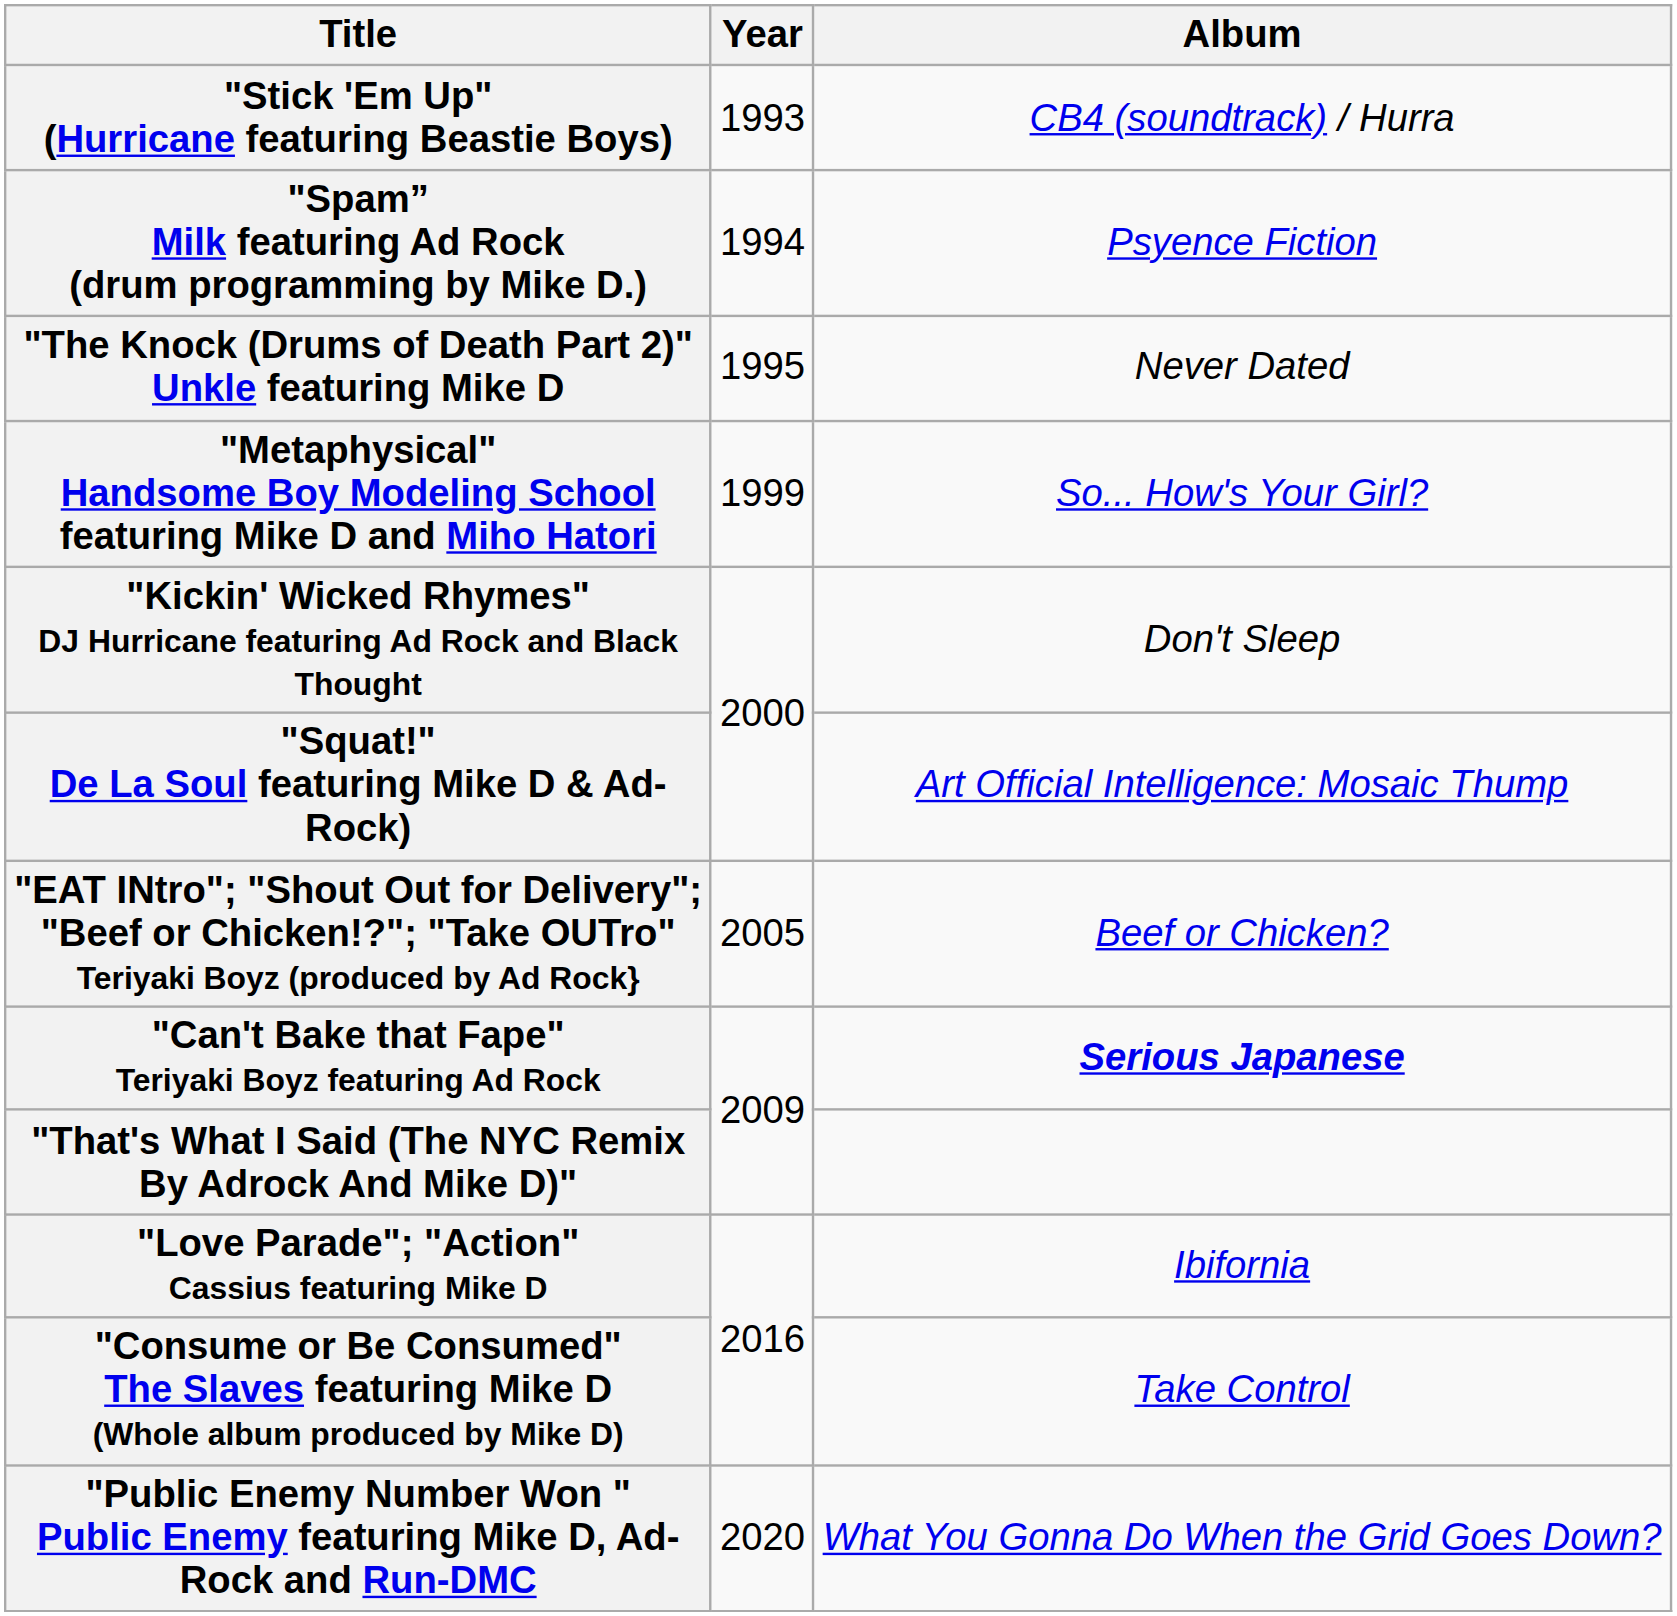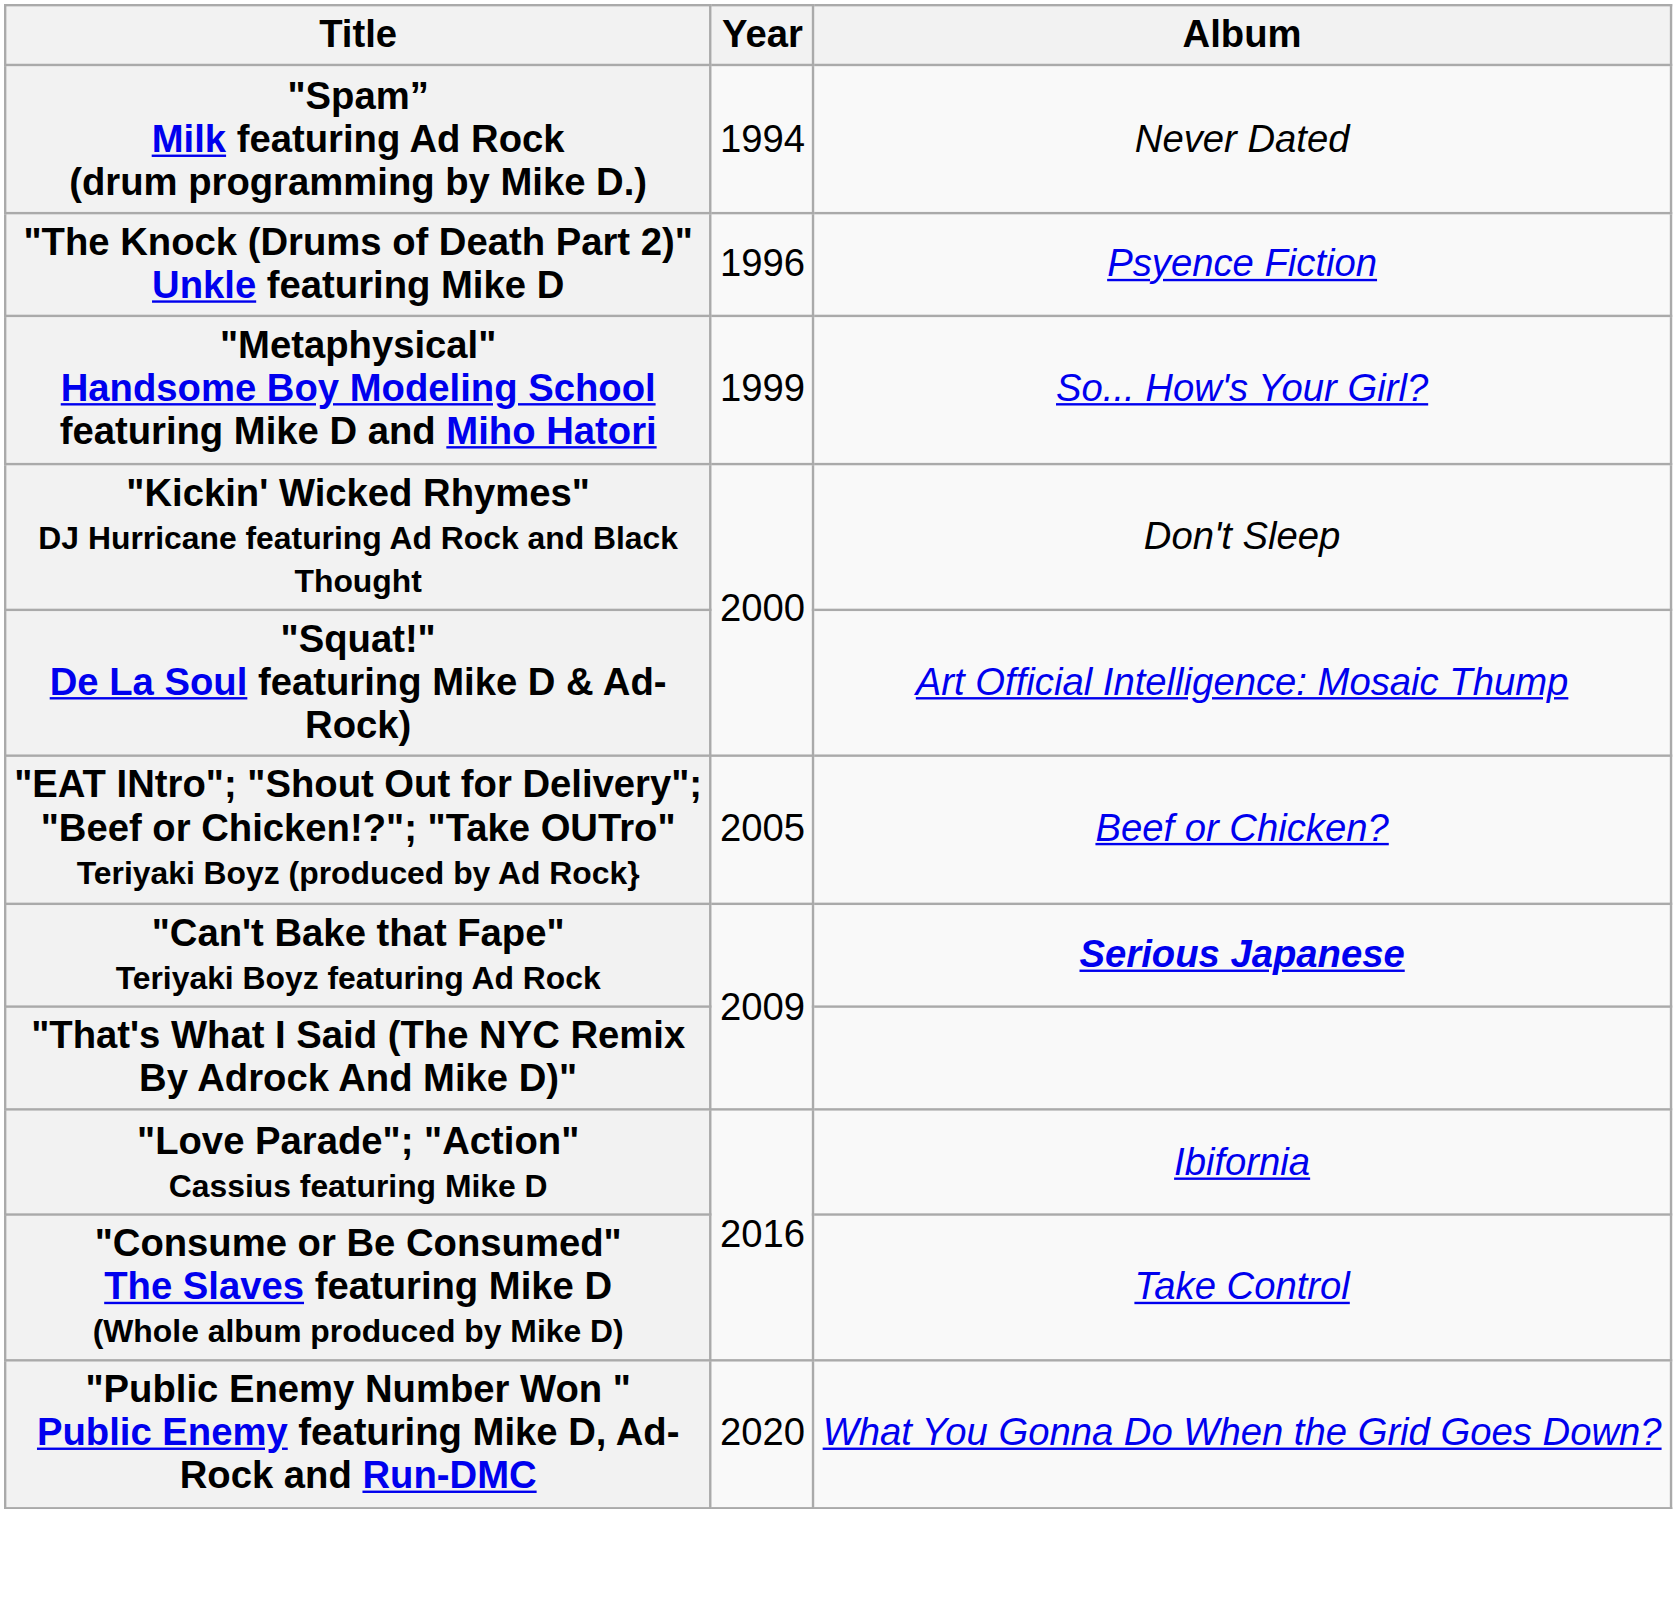- row: "Stick 'Em Up" (Hurricane featuring Beastie Boys) | 1993 | CB4 (soundtrack) / Hurra
"Spam” Milk featuring Ad Rock (drum programming by Mike D.) | Album: Psyence Fiction -> Never Dated
"The Knock (Drums of Death Part 2)" Unkle featuring Mike D | Year: 1995 -> 1996
"The Knock (Drums of Death Part 2)" Unkle featuring Mike D | Album: Never Dated -> Psyence Fiction
